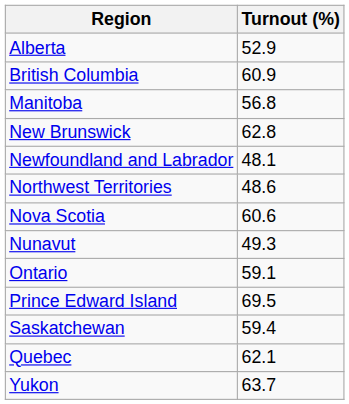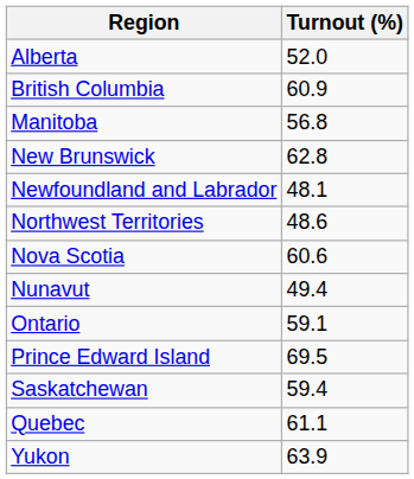Alberta | Turnout (%): 52.9 -> 52.0
Nunavut | Turnout (%): 49.3 -> 49.4
Quebec | Turnout (%): 62.1 -> 61.1
Yukon | Turnout (%): 63.7 -> 63.9
